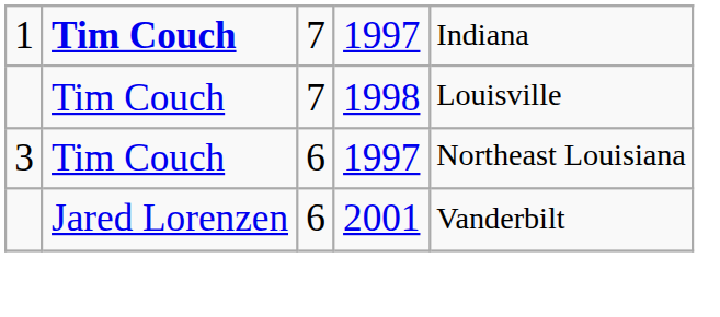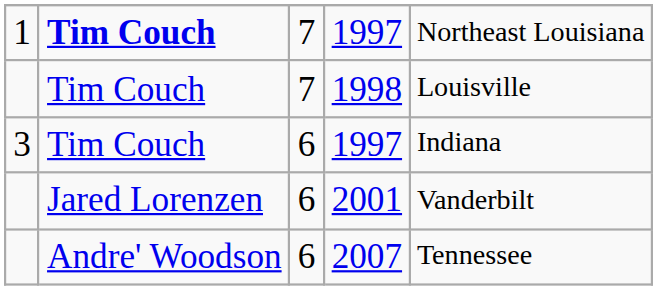1 / 1997 | column 5: Indiana -> Northeast Louisiana
3 / 1997 | column 5: Northeast Louisiana -> Indiana
+ row: Andre' Woodson | 6 | 2007 | Tennessee
